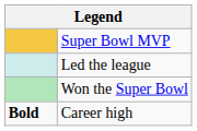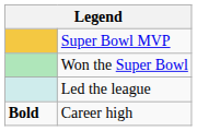rows swapped: Won the Super Bowl <-> Led the league
